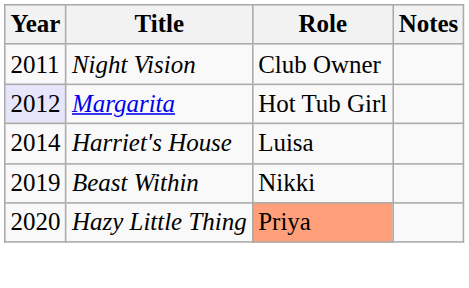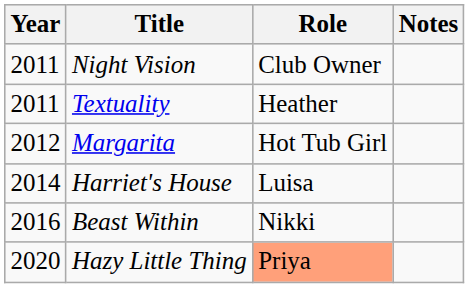+ row: 2011 | Textuality | Heather
Margarita | Year: lavender background -> no background
Beast Within | Year: 2019 -> 2016
